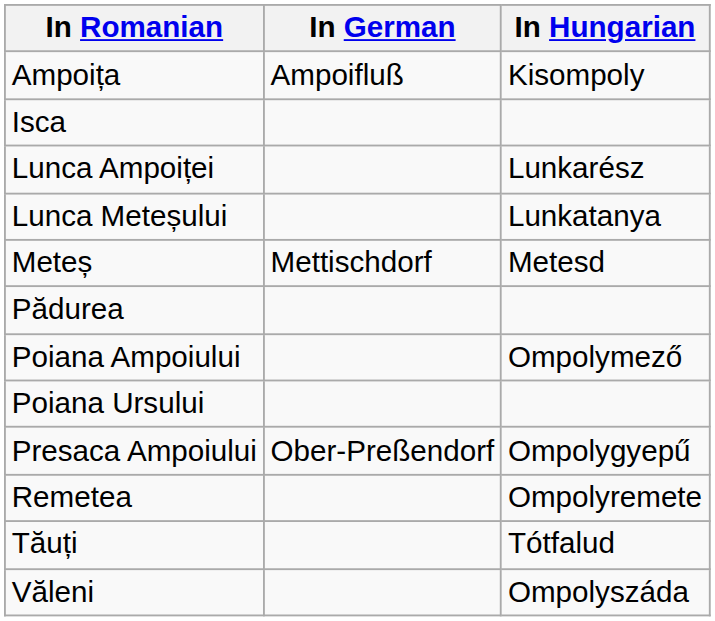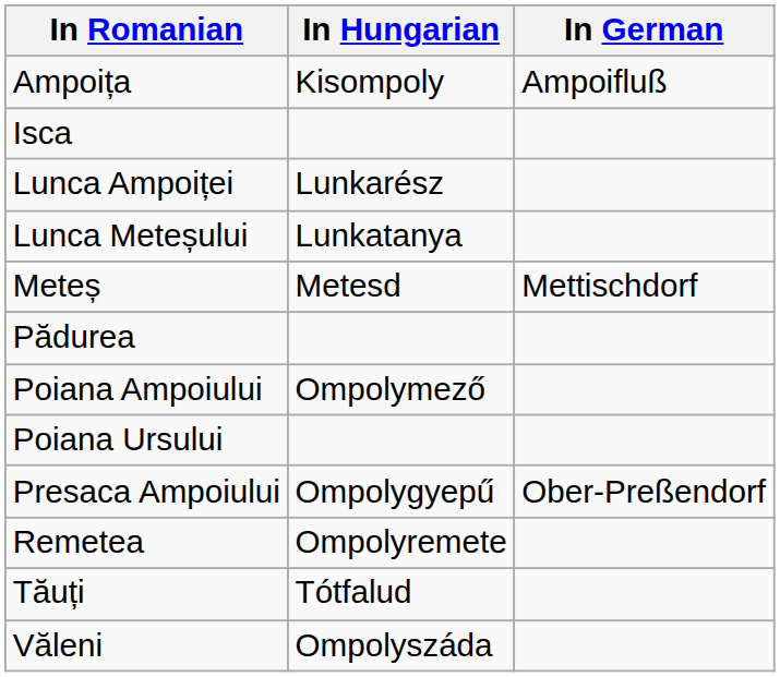columns swapped: In German <-> In Hungarian
